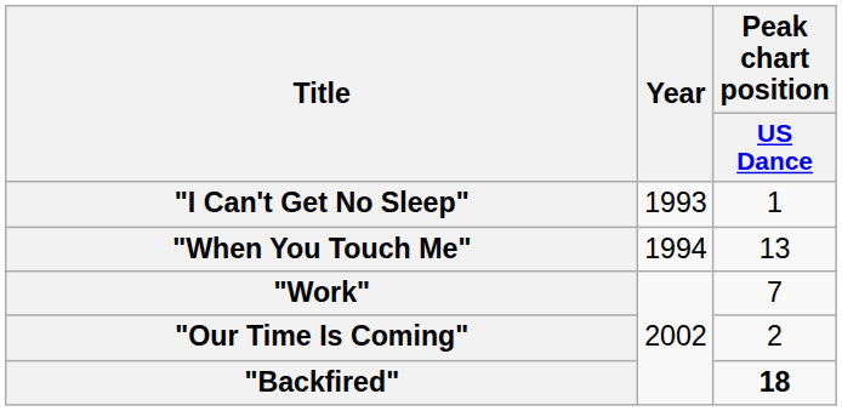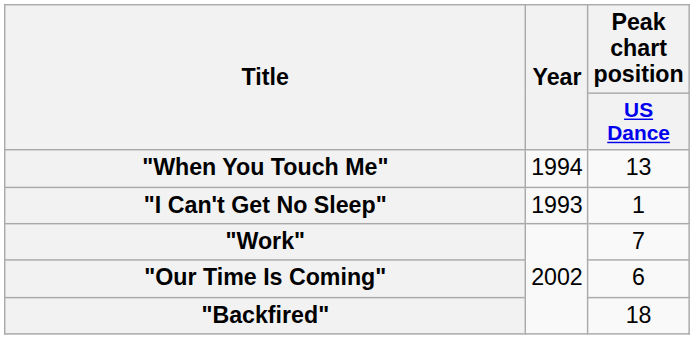rows swapped: "I Can't Get No Sleep" <-> "When You Touch Me"
"Our Time Is Coming" | Peak chart position / US Dance: 2 -> 6
"Backfired" | Peak chart position / US Dance: bold -> normal
